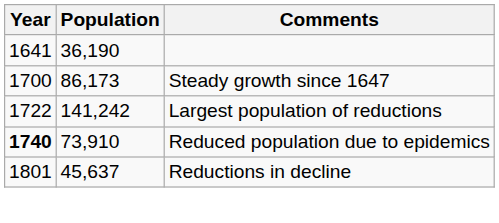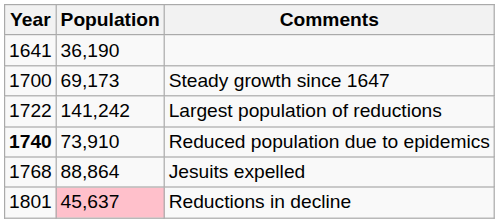Steady growth since 1647 | Population: 86,173 -> 69,173
+ row: 1768 | 88,864 | Jesuits expelled
Reductions in decline | Population: no background -> pink background
